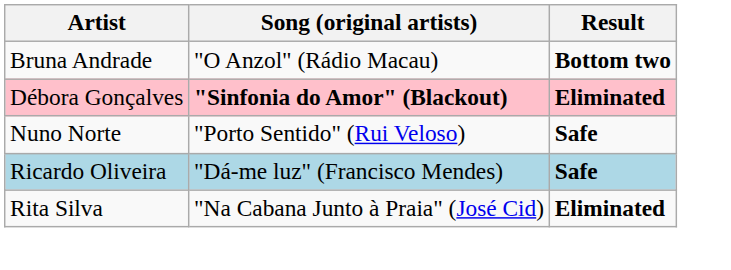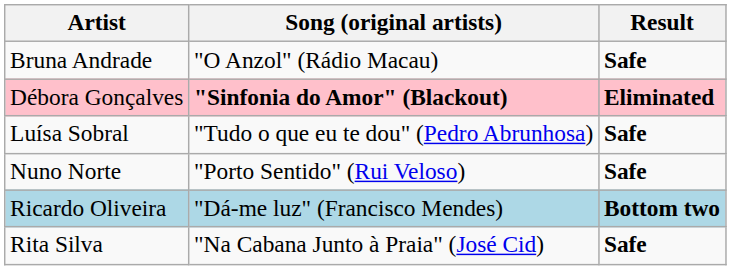Bruna Andrade | Result: Bottom two -> Safe
+ row: Luísa Sobral | "Tudo o que eu te dou" (Pedro Abrunhosa) | Safe
Ricardo Oliveira | Result: Safe -> Bottom two
Rita Silva | Result: Eliminated -> Safe
